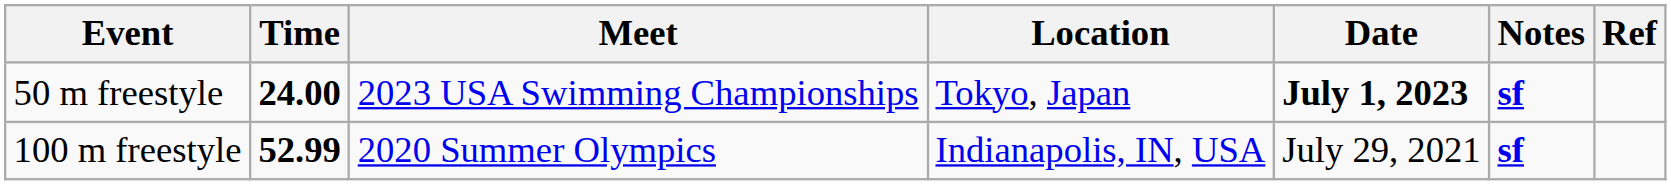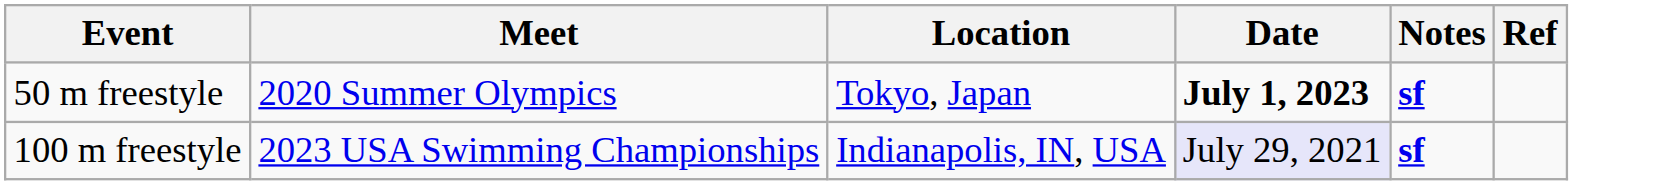- column: Time | 24.00 | 52.99
50 m freestyle | Meet: 2023 USA Swimming Championships -> 2020 Summer Olympics
100 m freestyle | Meet: 2020 Summer Olympics -> 2023 USA Swimming Championships
100 m freestyle | Date: no background -> lavender background
